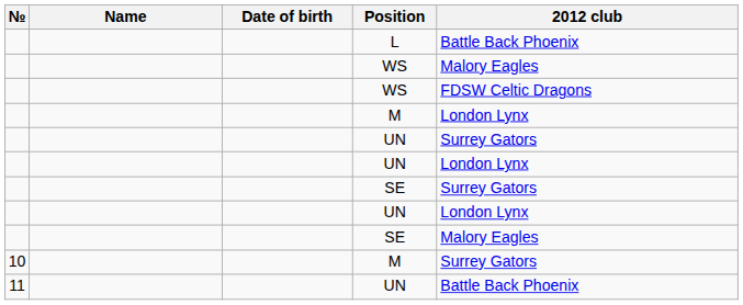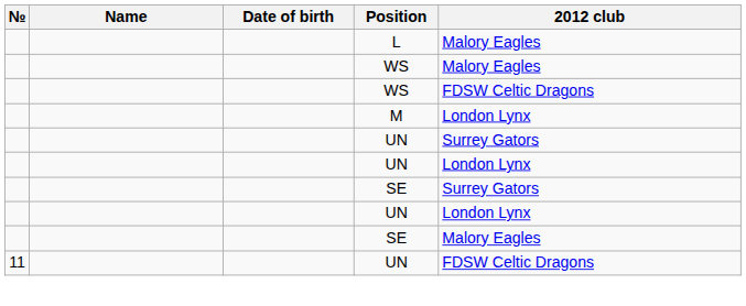L | 2012 club: Battle Back Phoenix -> Malory Eagles
- row: 10 | M | Surrey Gators
11 / UN | 2012 club: Battle Back Phoenix -> FDSW Celtic Dragons
